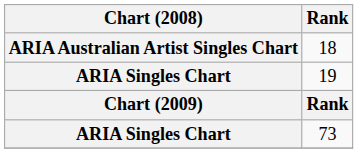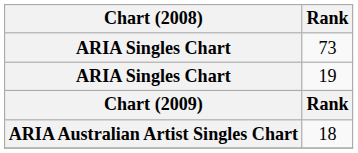rows swapped: 73 <-> 18
